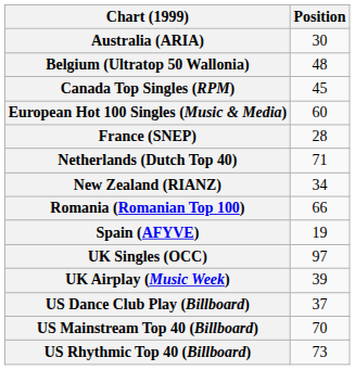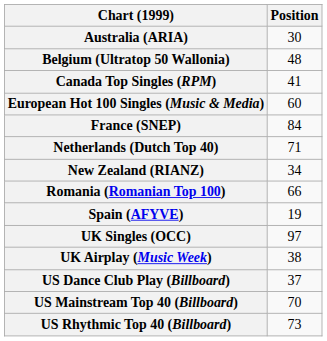Canada Top Singles (RPM) | Position: 45 -> 41
France (SNEP) | Position: 28 -> 84
UK Airplay (Music Week) | Position: 39 -> 38
